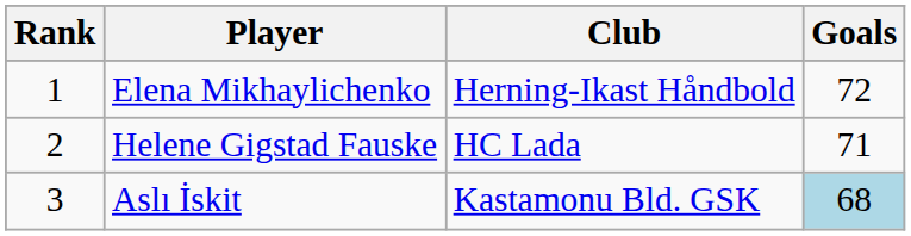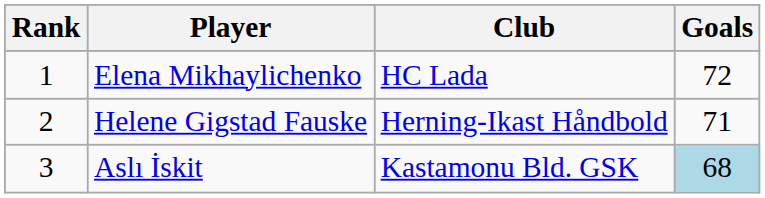Elena Mikhaylichenko | Club: Herning-Ikast Håndbold -> HC Lada
Helene Gigstad Fauske | Club: HC Lada -> Herning-Ikast Håndbold
